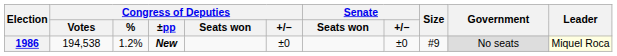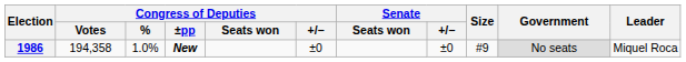1986 | Congress of Deputies / Votes: 194,538 -> 194,358
1986 | Congress of Deputies / %: 1.2% -> 1.0%
1986 | Leader: lightyellow background -> no background
